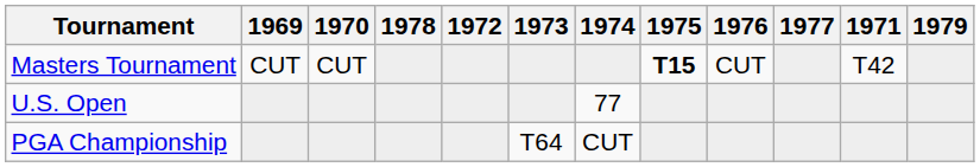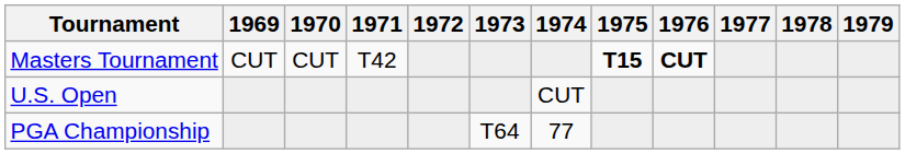columns swapped: 1971 <-> 1978
Masters Tournament | 1976: normal -> bold
U.S. Open | 1974: 77 -> CUT
PGA Championship | 1974: CUT -> 77
